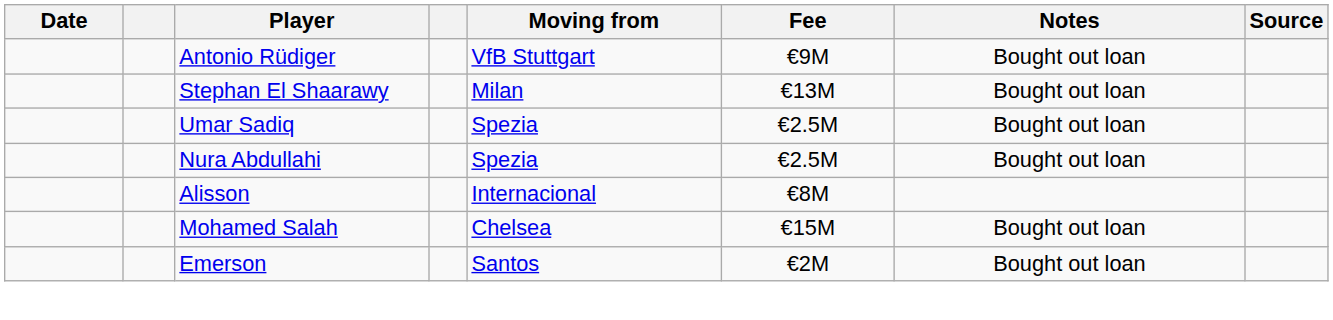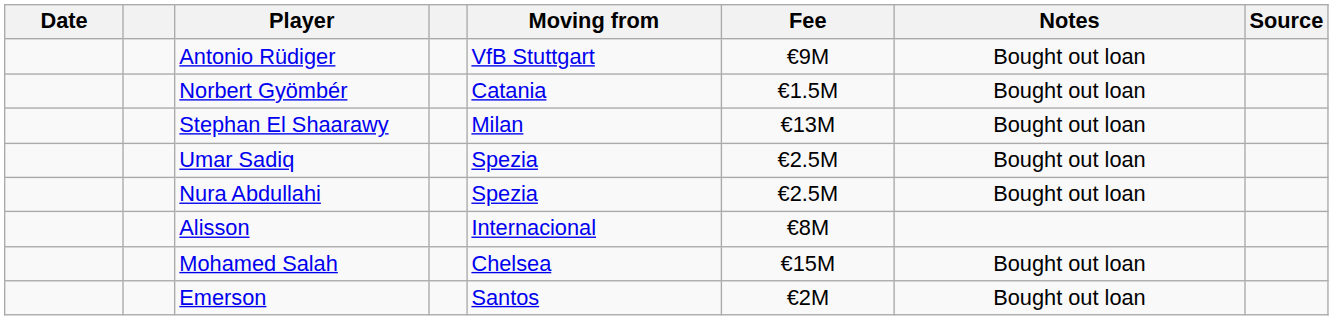+ row: Norbert Gyömbér | Catania | €1.5M | Bought out loan
